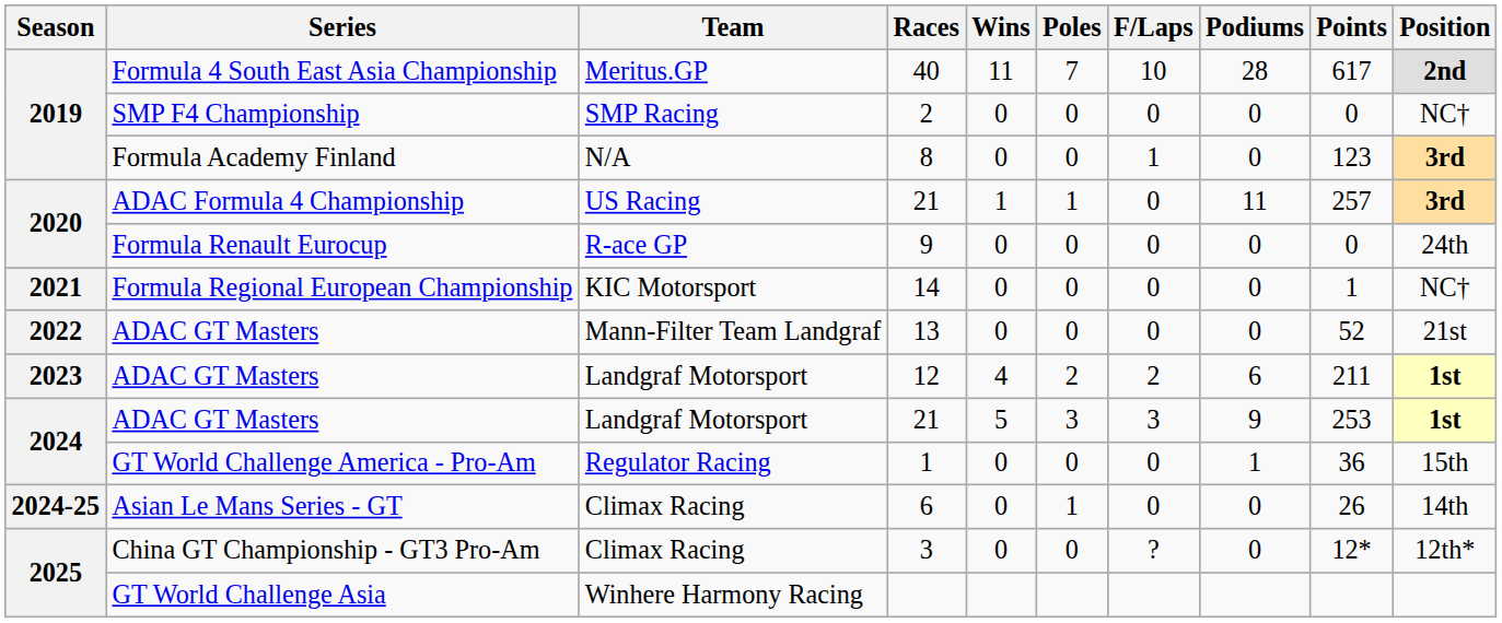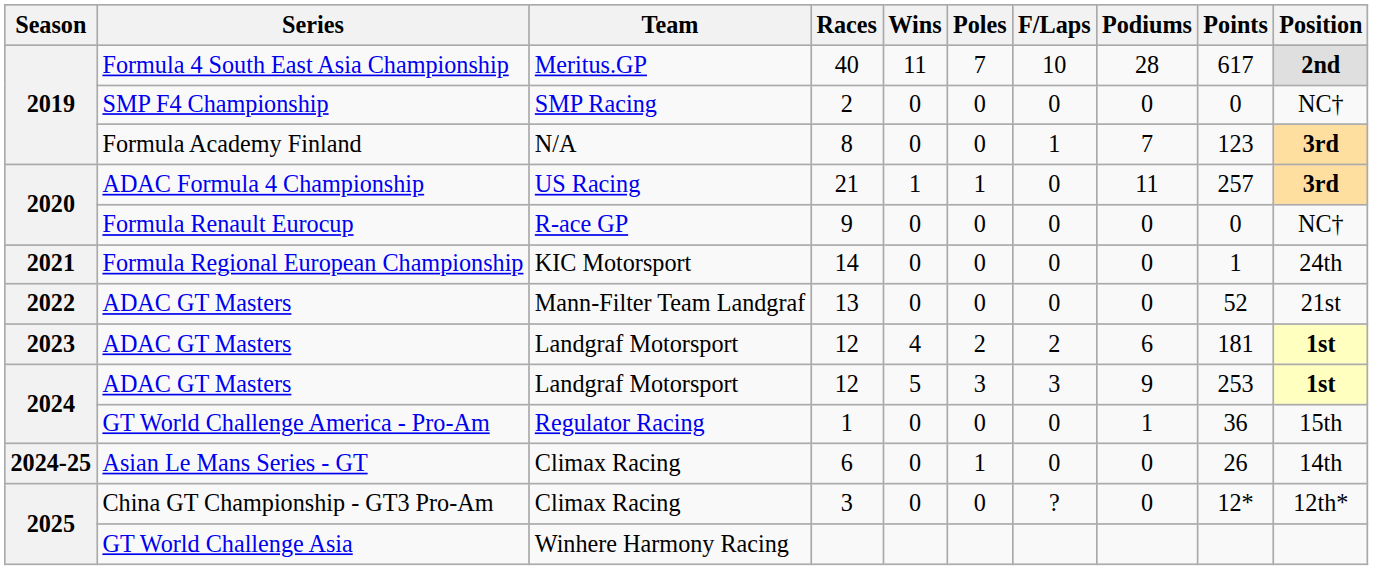Formula Academy Finland | Podiums: 0 -> 7
Formula Renault Eurocup | Position: 24th -> NC†
Formula Regional European Championship | Position: NC† -> 24th
2023 / ADAC GT Masters | Points: 211 -> 181
2024 / ADAC GT Masters | Races: 21 -> 12
